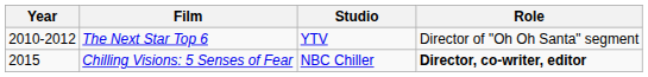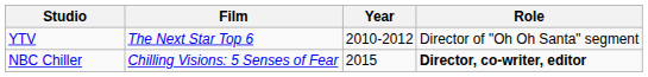columns swapped: Year <-> Studio
